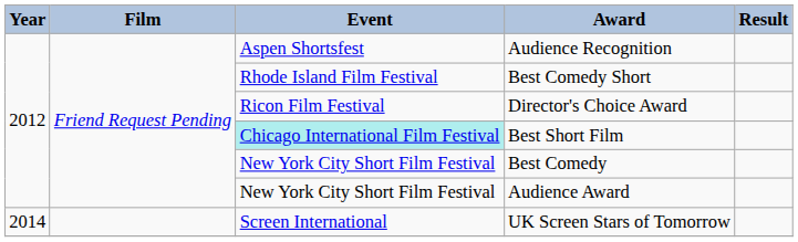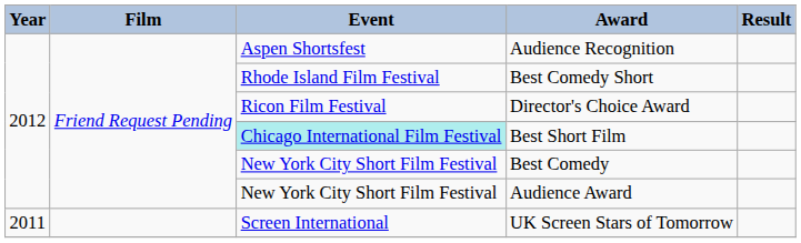UK Screen Stars of Tomorrow | Year: 2014 -> 2011
